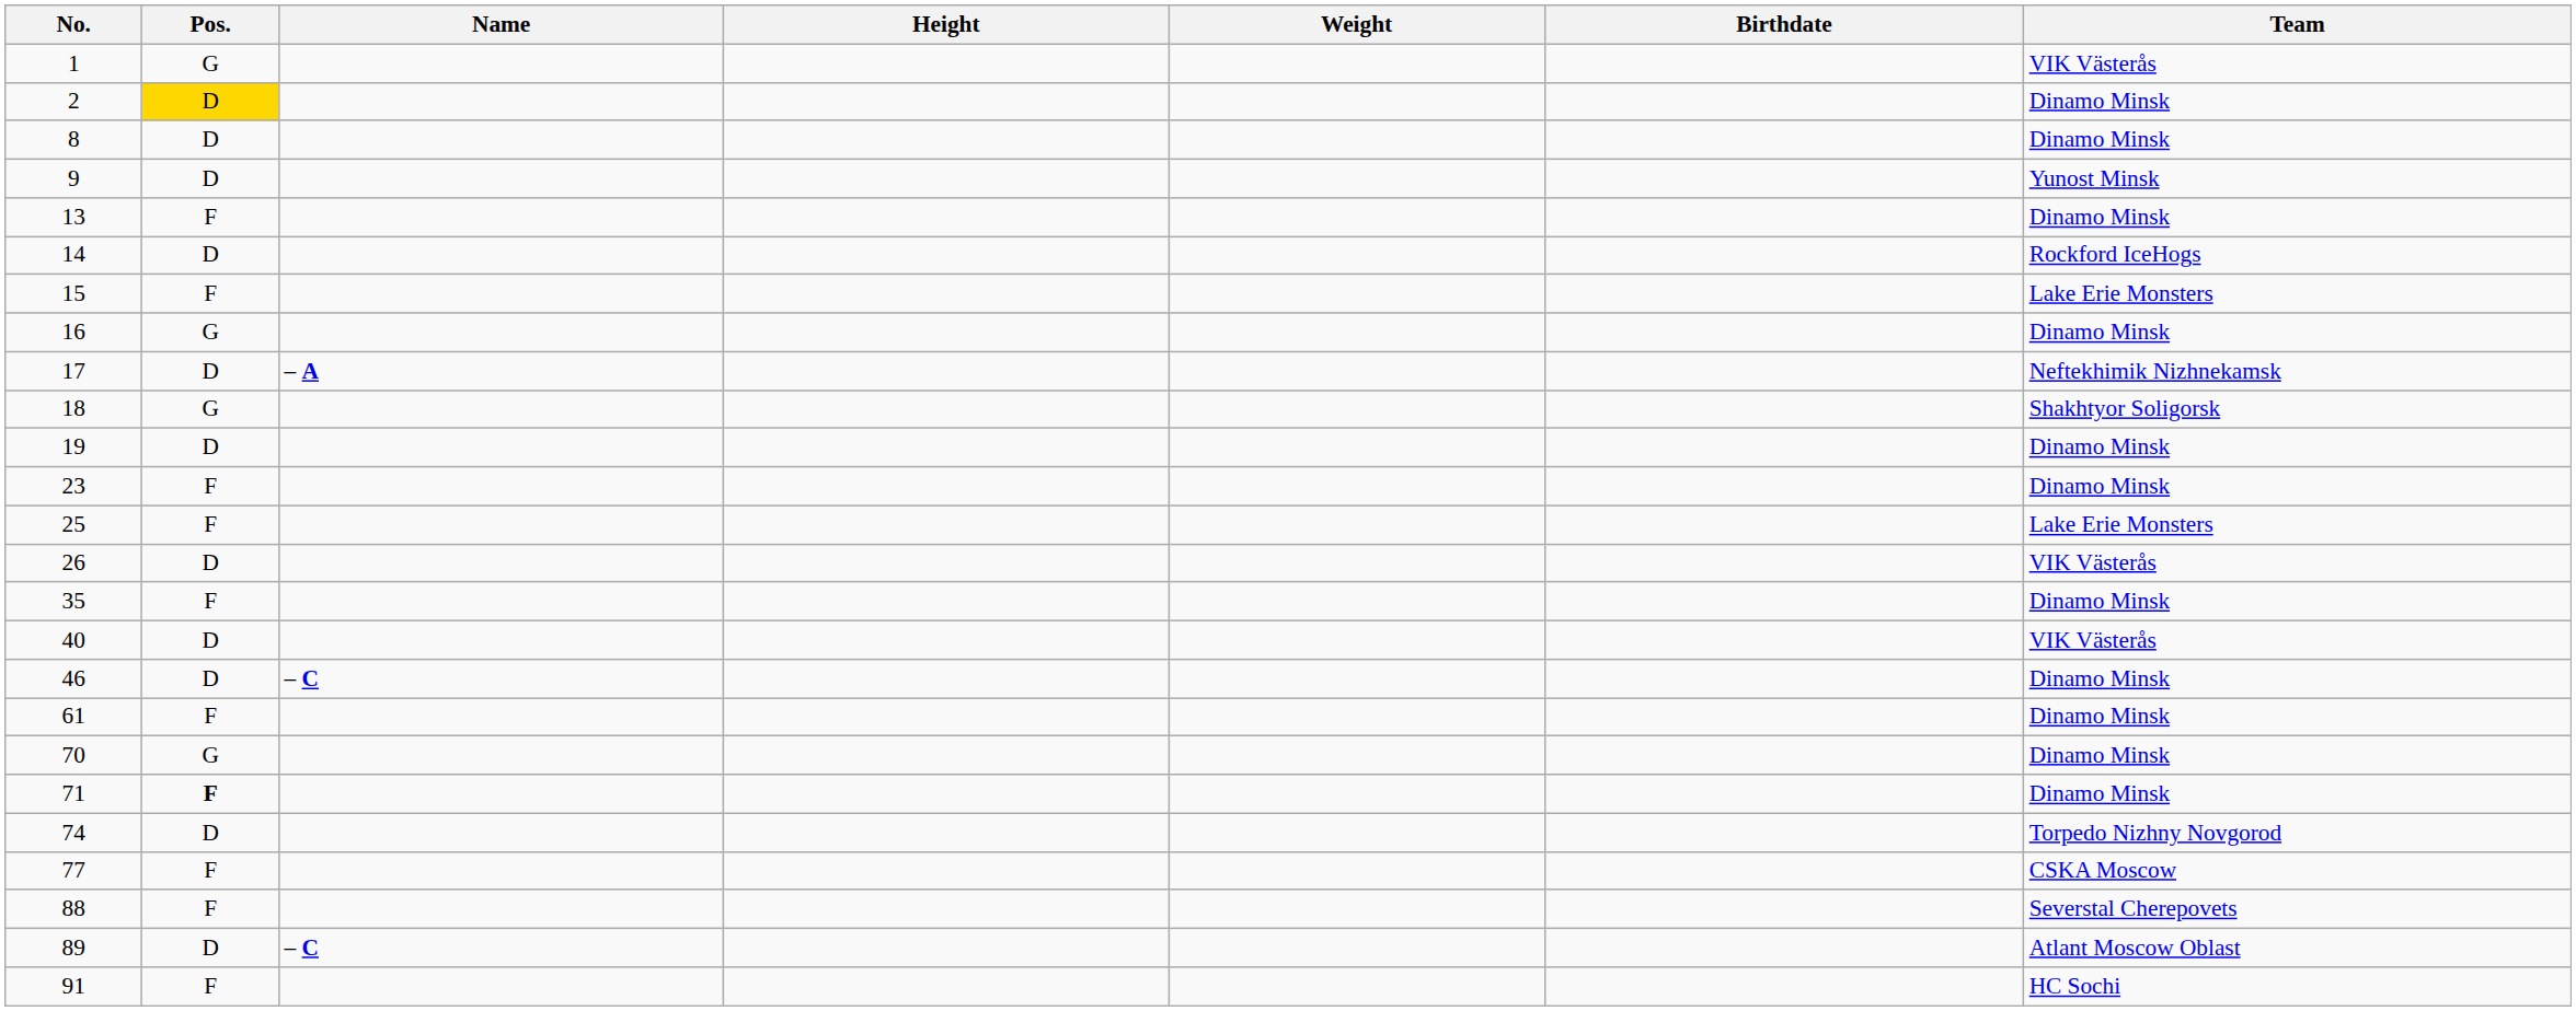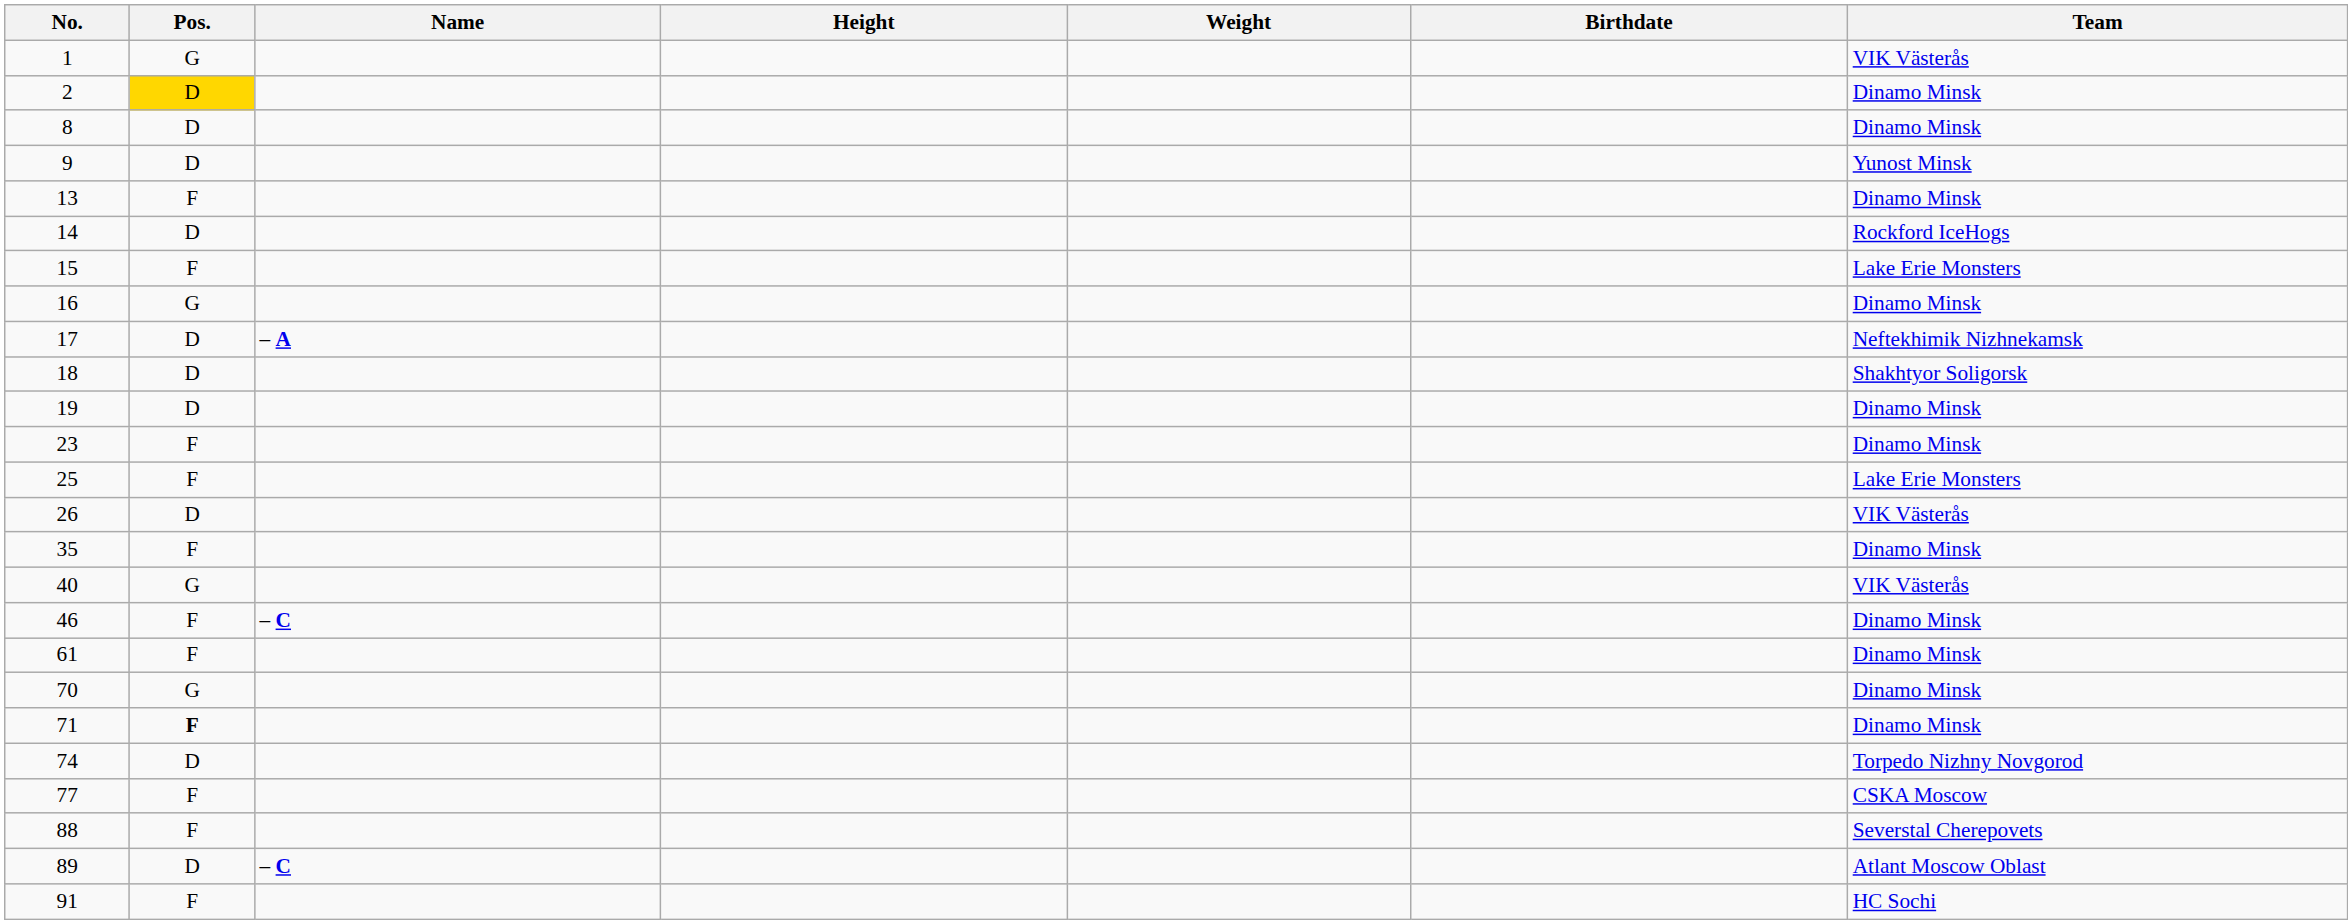18 | Pos.: G -> D
40 | Pos.: D -> G
46 | Pos.: D -> F
